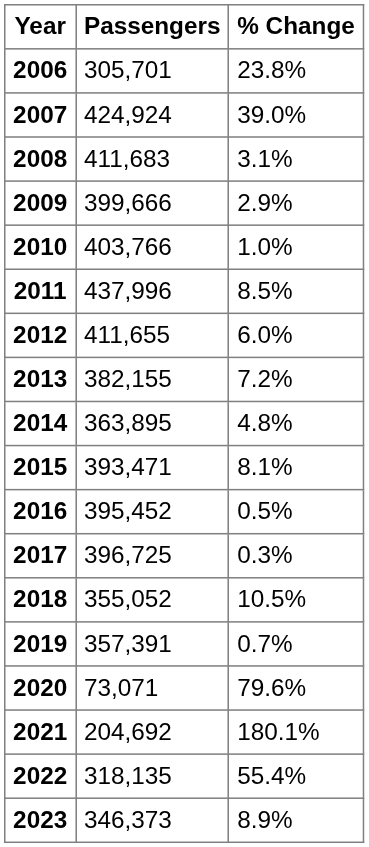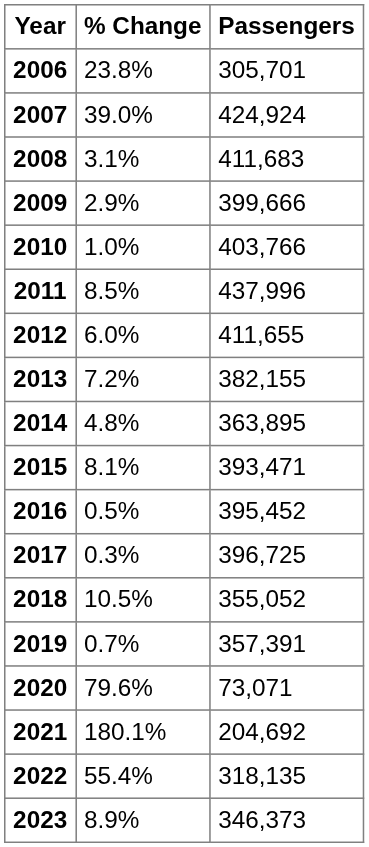columns swapped: Passengers <-> % Change
